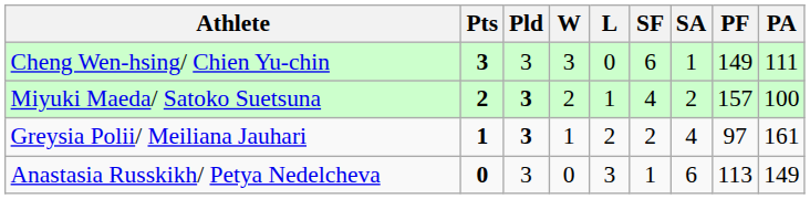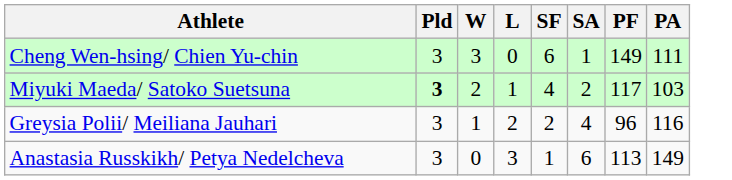- column: Pts | 3 | 2 | 1 | 0
Miyuki Maeda/ Satoko Suetsuna | PF: 157 -> 117
Miyuki Maeda/ Satoko Suetsuna | PA: 100 -> 103
Greysia Polii/ Meiliana Jauhari | Pld: bold -> normal
Greysia Polii/ Meiliana Jauhari | PF: 97 -> 96
Greysia Polii/ Meiliana Jauhari | PA: 161 -> 116
